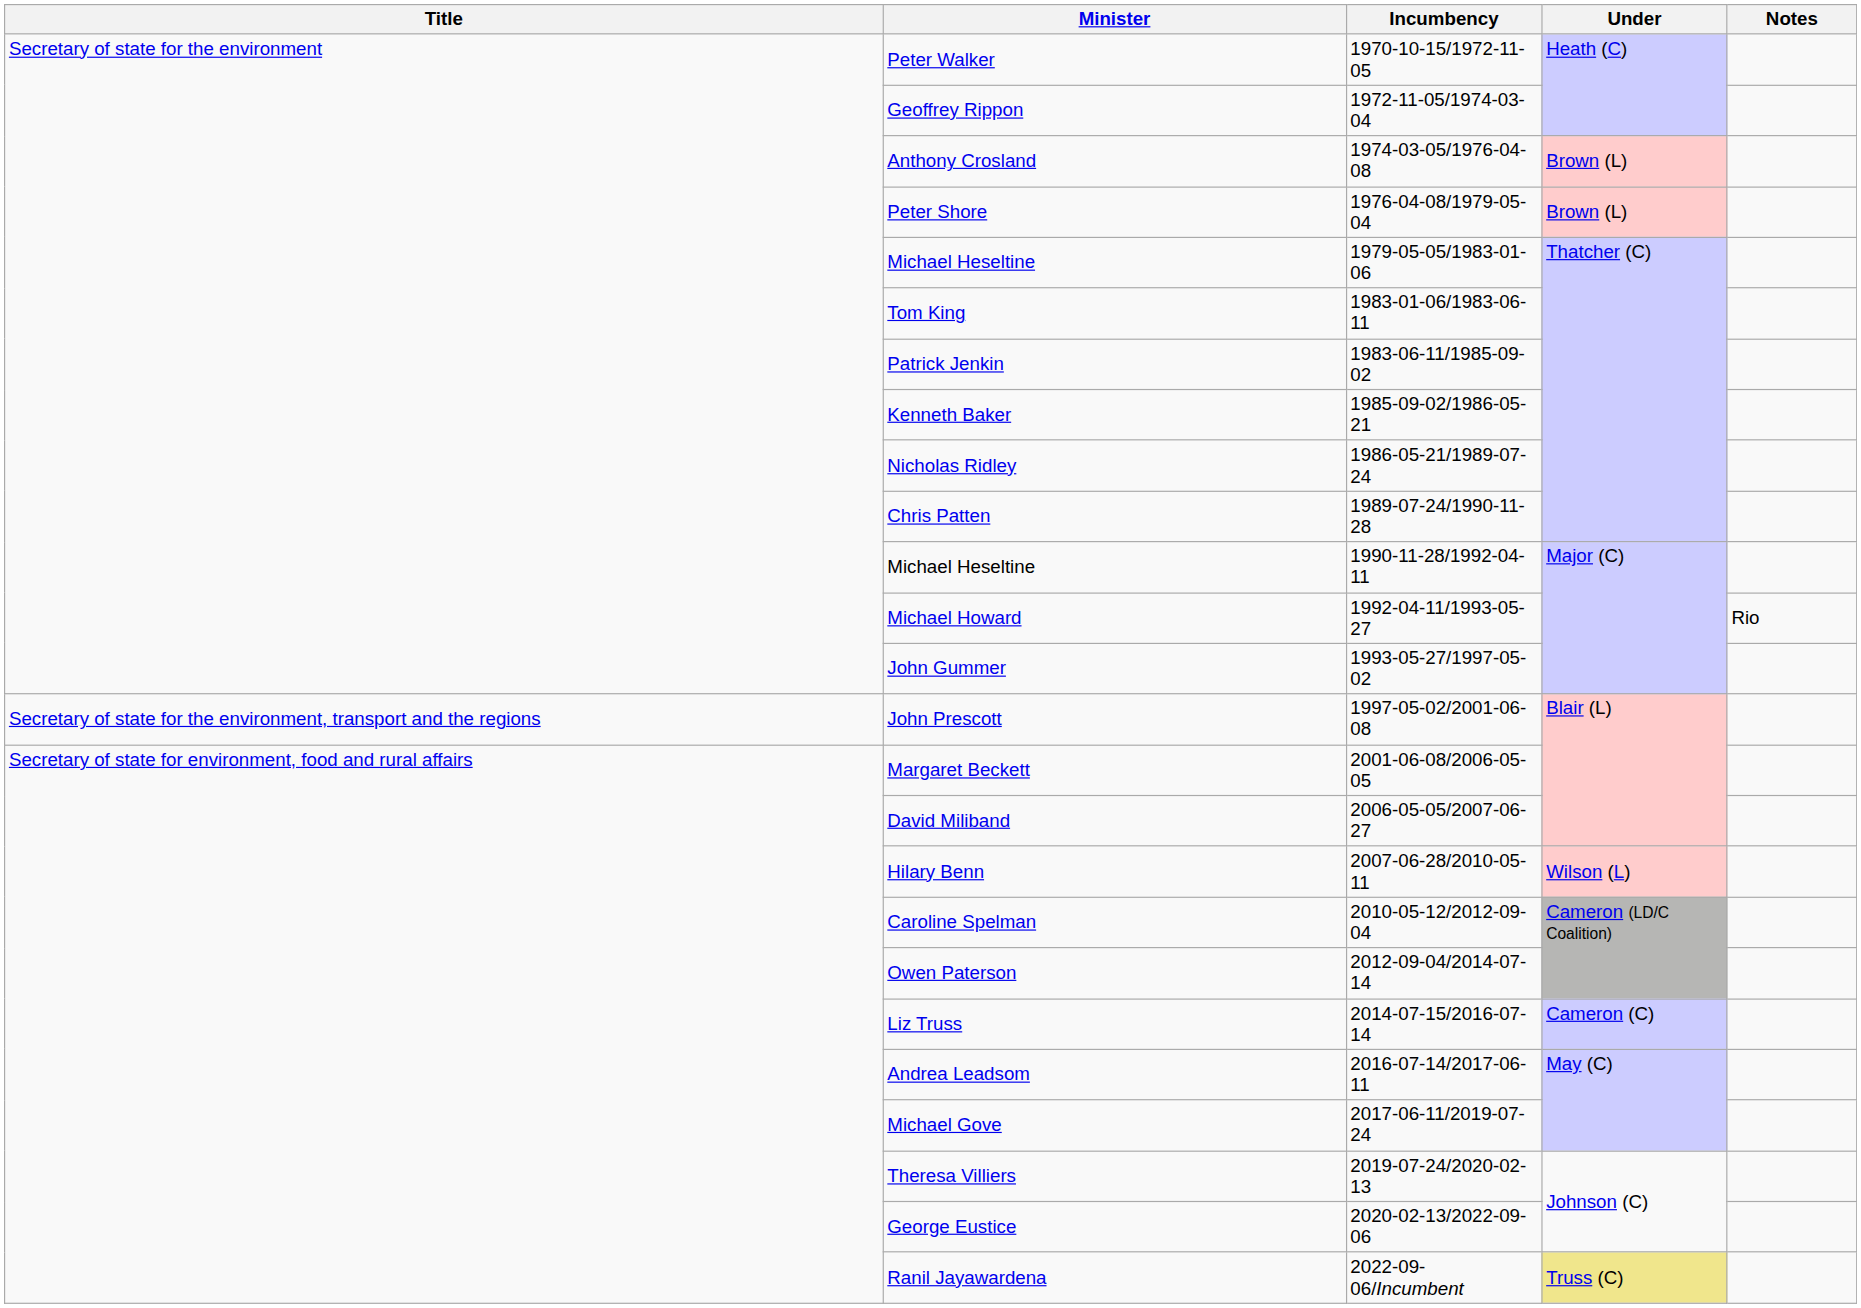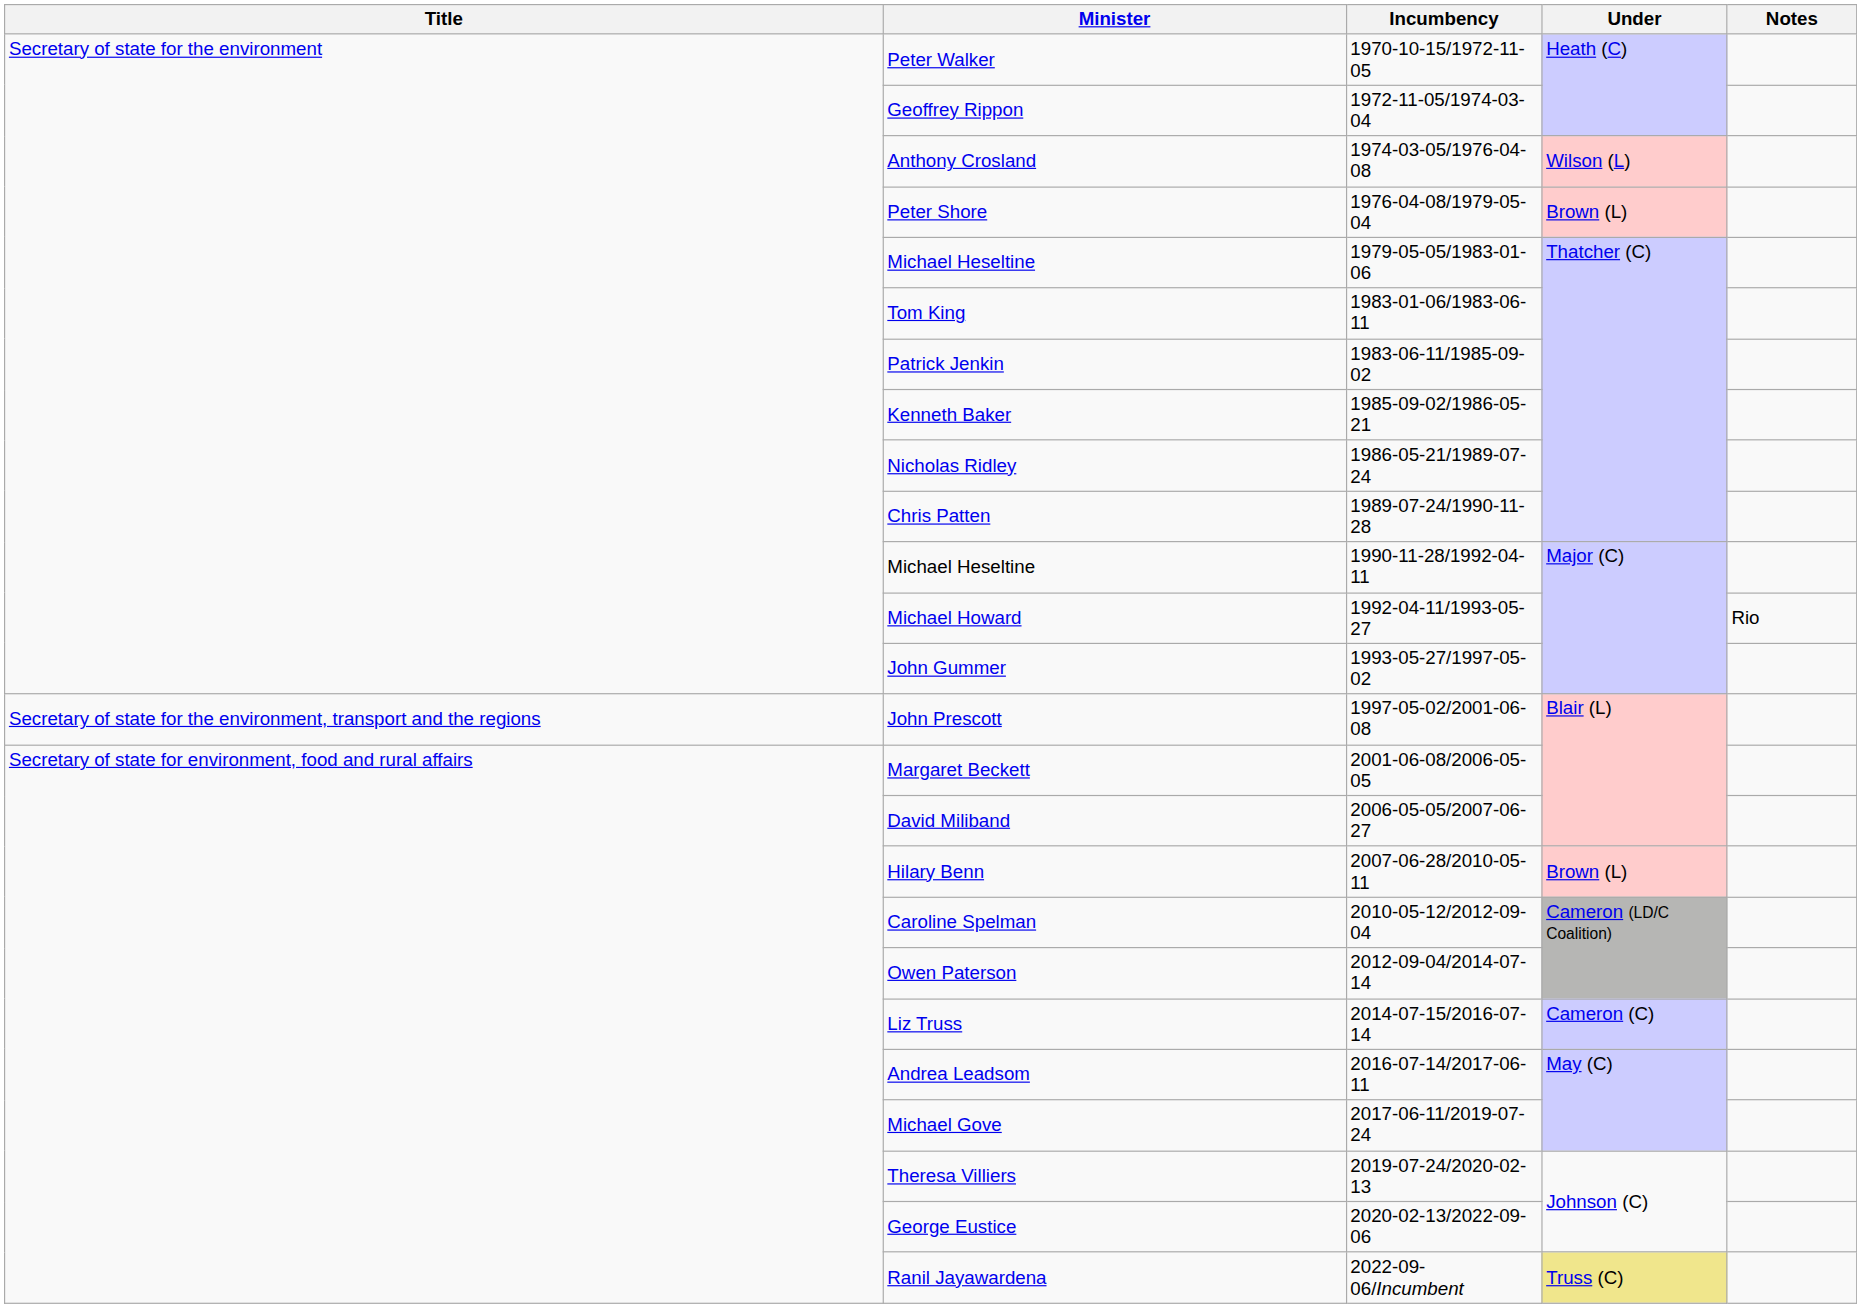Anthony Crosland | Under: Brown (L) -> Wilson (L)
Hilary Benn | Under: Wilson (L) -> Brown (L)
